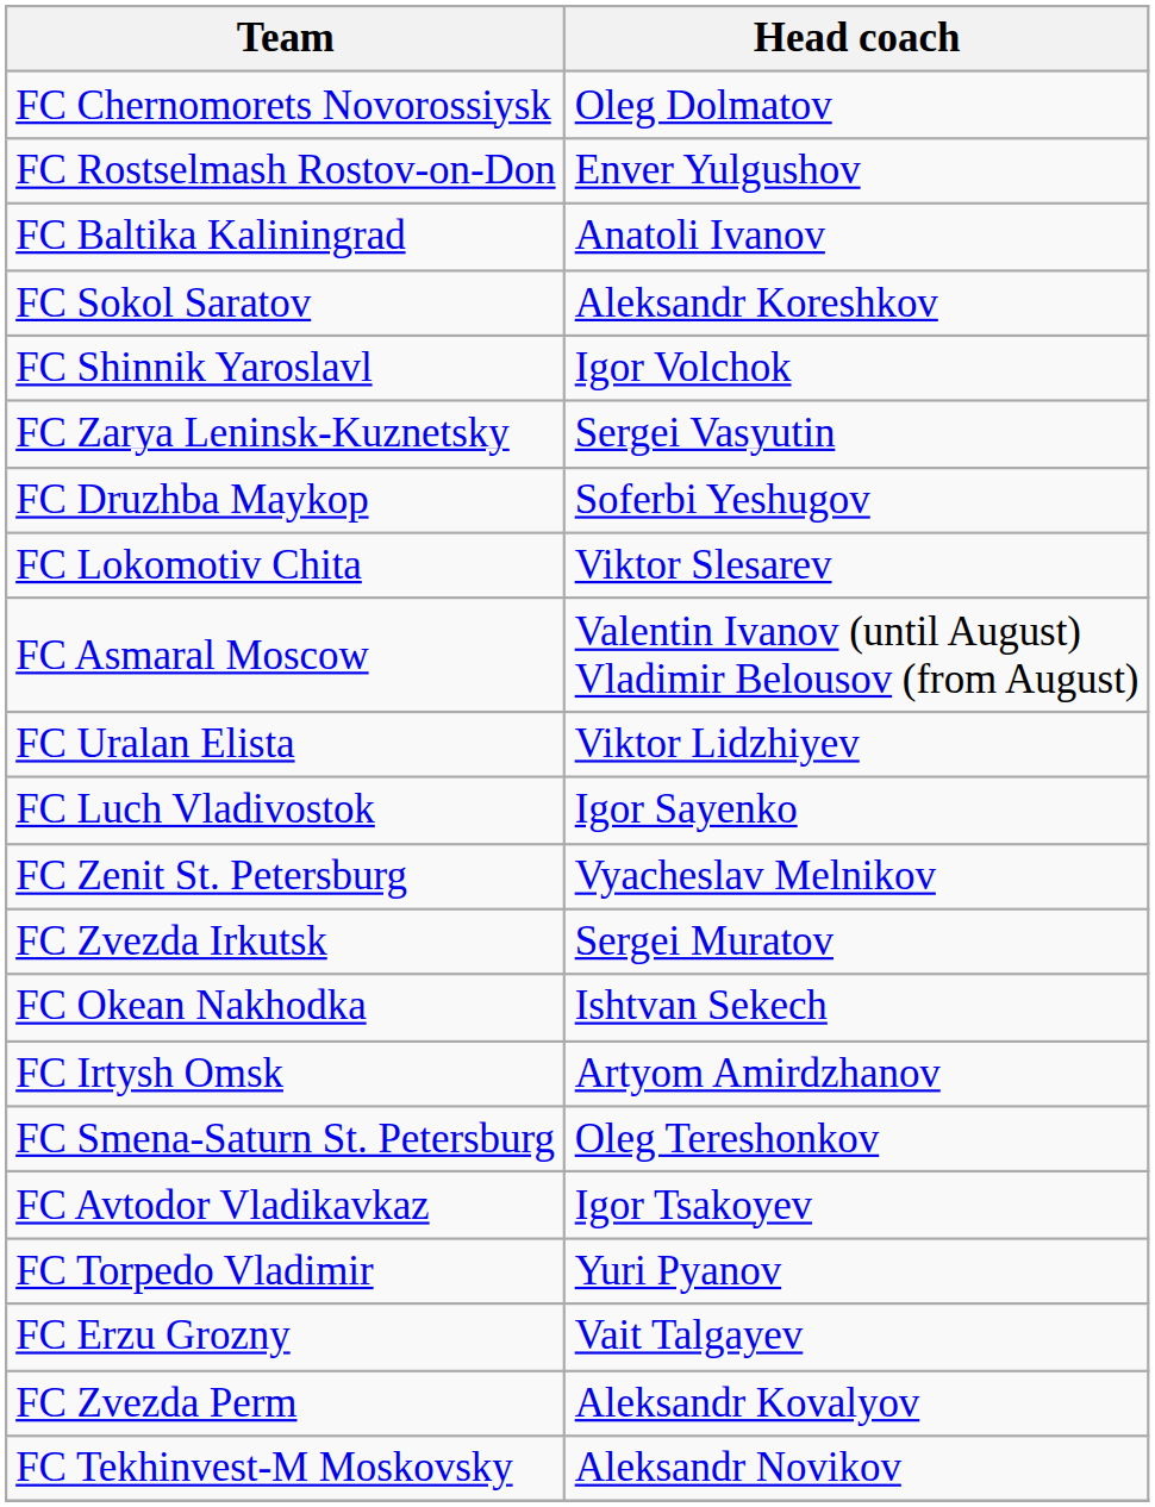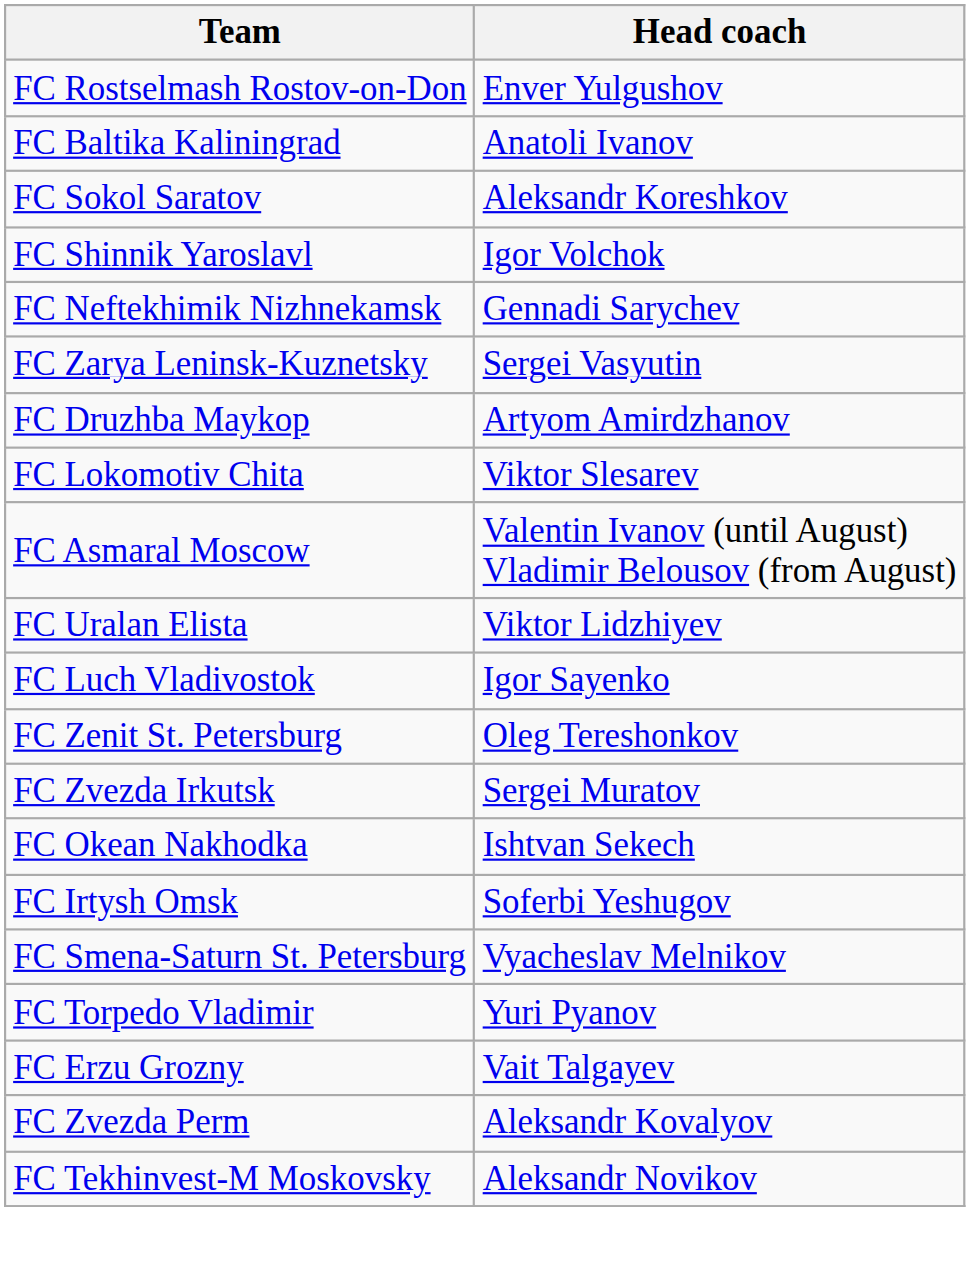- row: FC Chernomorets Novorossiysk | Oleg Dolmatov
+ row: FC Neftekhimik Nizhnekamsk | Gennadi Sarychev
FC Druzhba Maykop | Head coach: Soferbi Yeshugov -> Artyom Amirdzhanov
FC Zenit St. Petersburg | Head coach: Vyacheslav Melnikov -> Oleg Tereshonkov
FC Irtysh Omsk | Head coach: Artyom Amirdzhanov -> Soferbi Yeshugov
FC Smena-Saturn St. Petersburg | Head coach: Oleg Tereshonkov -> Vyacheslav Melnikov
- row: FC Avtodor Vladikavkaz | Igor Tsakoyev
